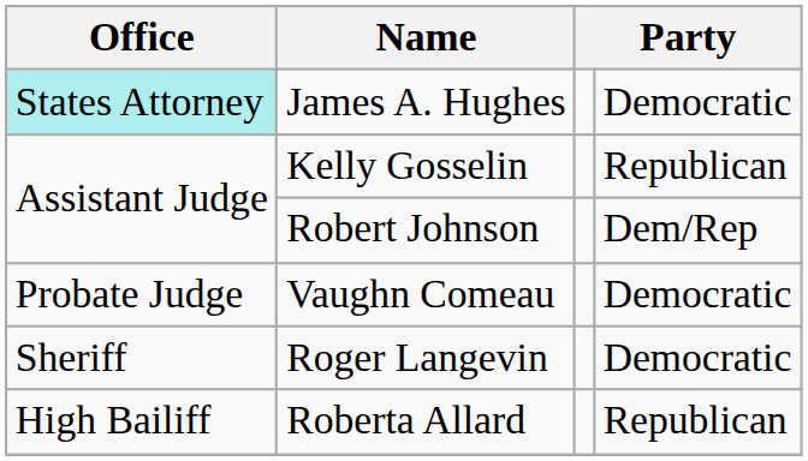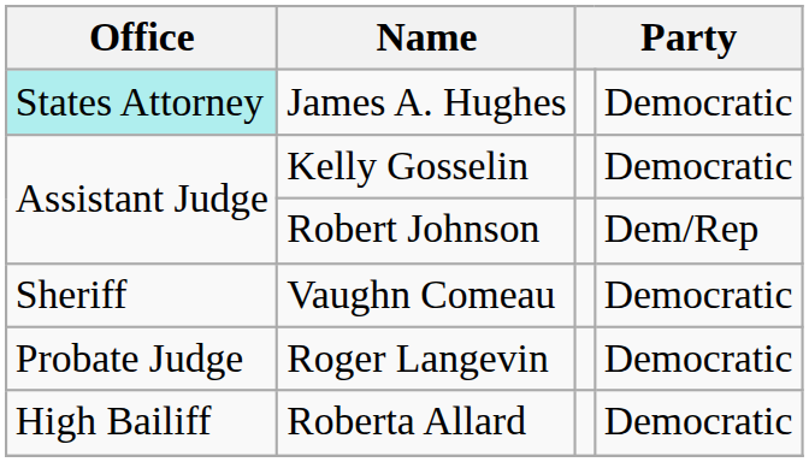Kelly Gosselin | column 4: Republican -> Democratic
Vaughn Comeau | Office: Probate Judge -> Sheriff
Roger Langevin | Office: Sheriff -> Probate Judge
Roberta Allard | column 4: Republican -> Democratic
